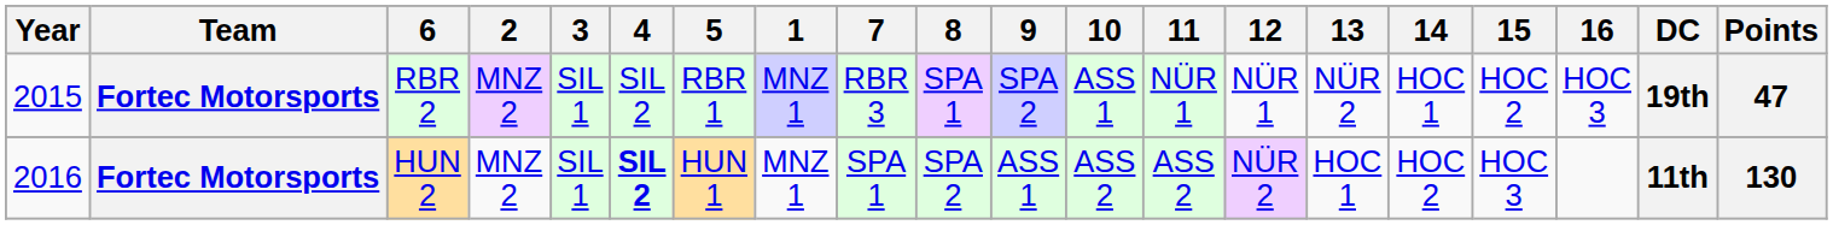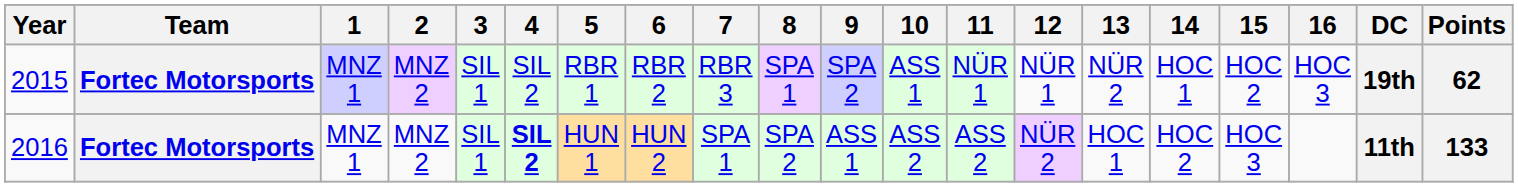columns swapped: 1 <-> 6
2015 | Points: 47 -> 62
2016 | Points: 130 -> 133
